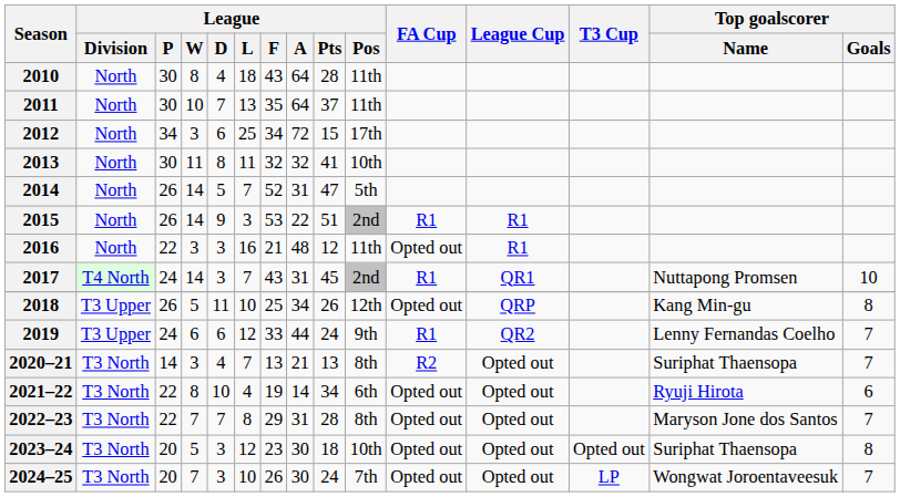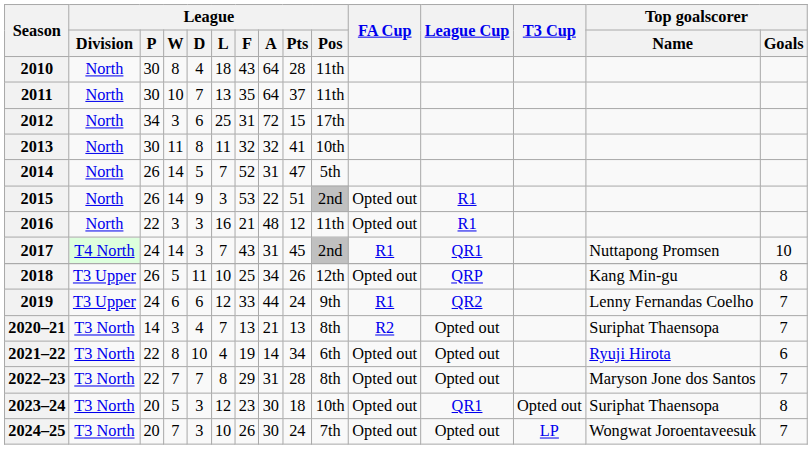2012 | League / F: 34 -> 31
2015 | FA Cup: R1 -> Opted out
2023–24 | League Cup: Opted out -> QR1
